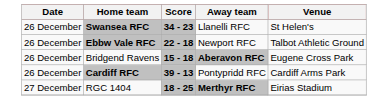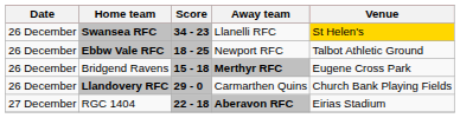Swansea RFC | Venue: no background -> gold background
Ebbw Vale RFC | Score: 22 - 18 -> 18 - 25
Bridgend Ravens | Away team: Aberavon RFC -> Merthyr RFC
+ row: 26 December | Llandovery RFC | 29 - 0 | Carmarthen Quins | Church Bank Playing Fields
- row: 26 December | Cardiff RFC | 39 - 13 | Pontypridd RFC | Cardiff Arms Park
RGC 1404 | Score: 18 - 25 -> 22 - 18
RGC 1404 | Away team: Merthyr RFC -> Aberavon RFC
